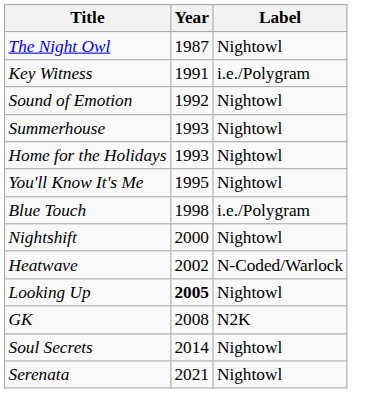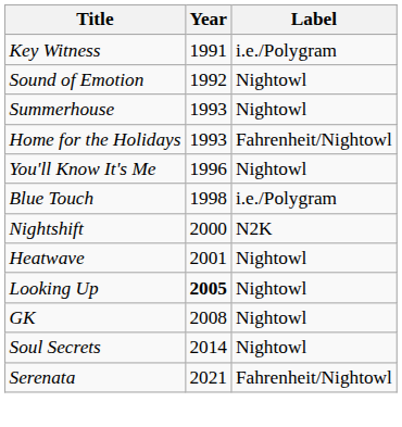- row: The Night Owl | 1987 | Nightowl
Home for the Holidays | Label: Nightowl -> Fahrenheit/Nightowl
You'll Know It's Me | Year: 1995 -> 1996
Nightshift | Label: Nightowl -> N2K
Heatwave | Year: 2002 -> 2001
Heatwave | Label: N-Coded/Warlock -> Nightowl
GK | Label: N2K -> Nightowl
Serenata | Label: Nightowl -> Fahrenheit/Nightowl
